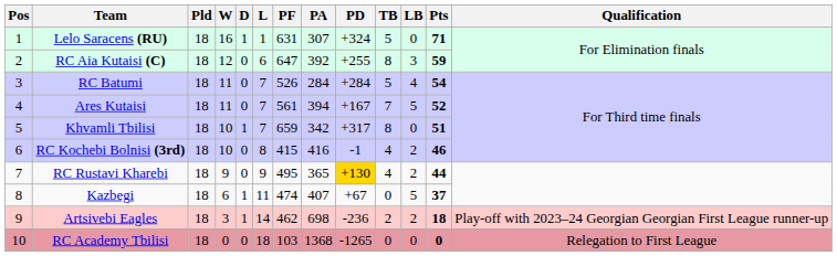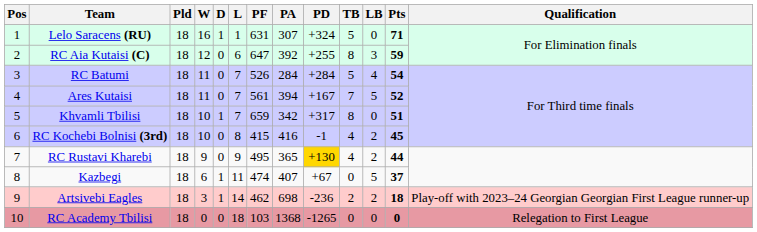RC Kochebi Bolnisi (3rd) | Pts: 46 -> 45
